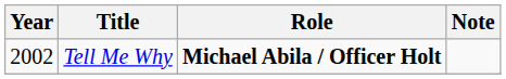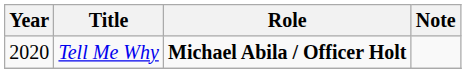Tell Me Why | Year: 2002 -> 2020
